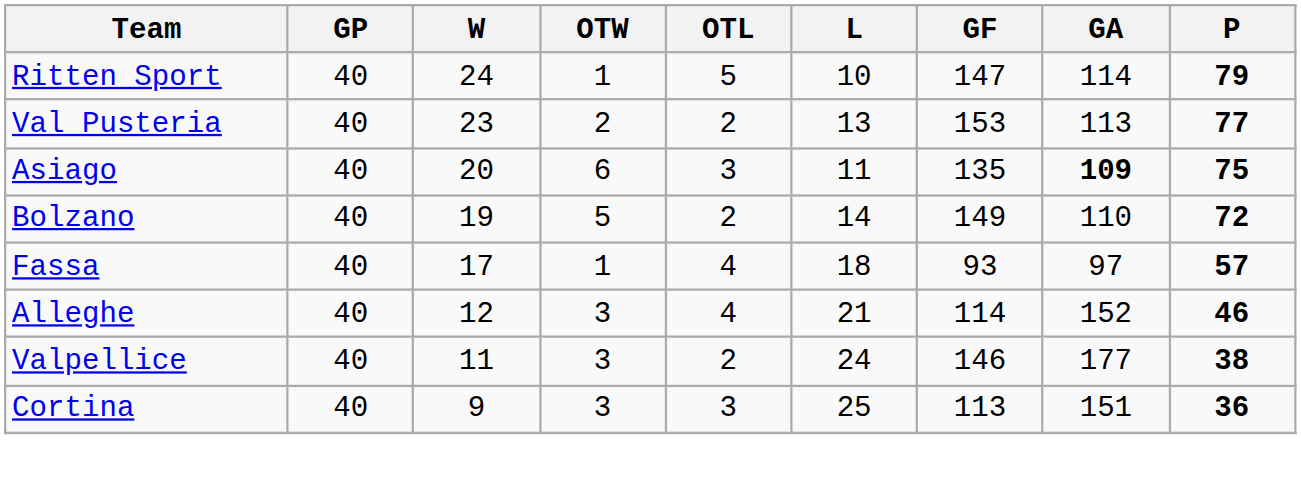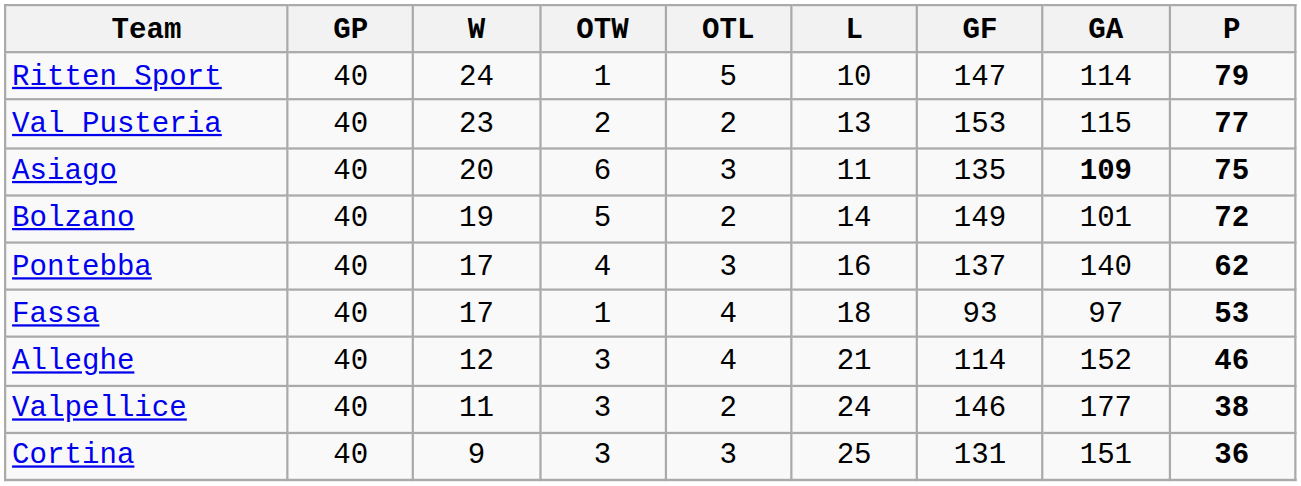Val Pusteria | GA: 113 -> 115
Bolzano | GA: 110 -> 101
+ row: Pontebba | 40 | 17 | 4 | 3 | 16 | 137 | 140 | 62
Fassa | P: 57 -> 53
Cortina | GF: 113 -> 131
